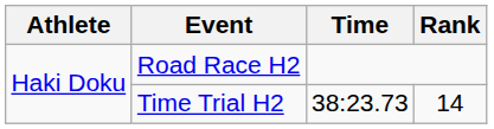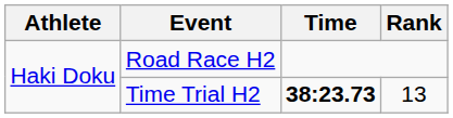Time Trial H2 | Time: normal -> bold
Time Trial H2 | Rank: 14 -> 13
